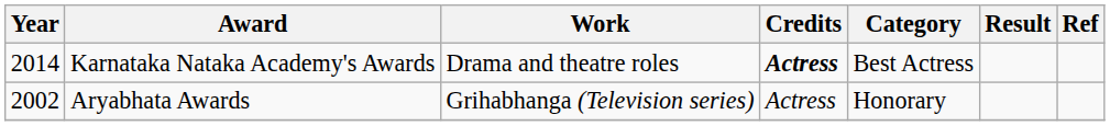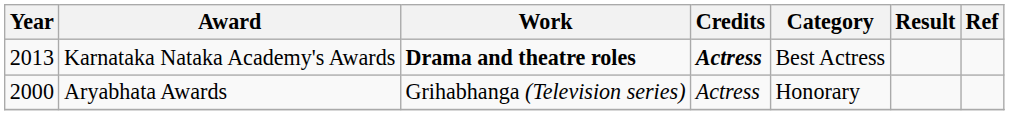Karnataka Nataka Academy's Awards | Year: 2014 -> 2013
Karnataka Nataka Academy's Awards | Work: normal -> bold
Aryabhata Awards | Year: 2002 -> 2000
